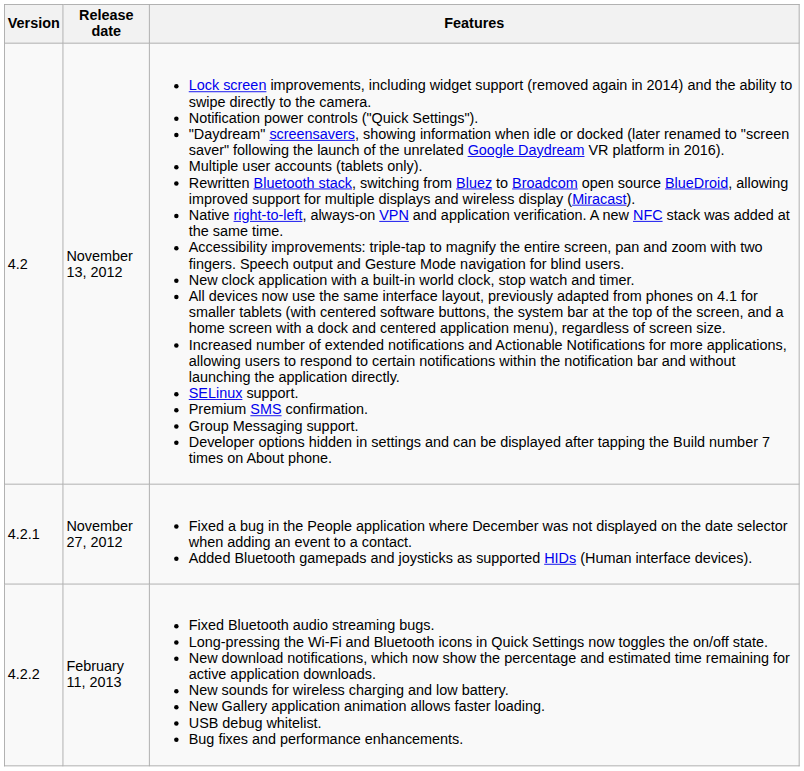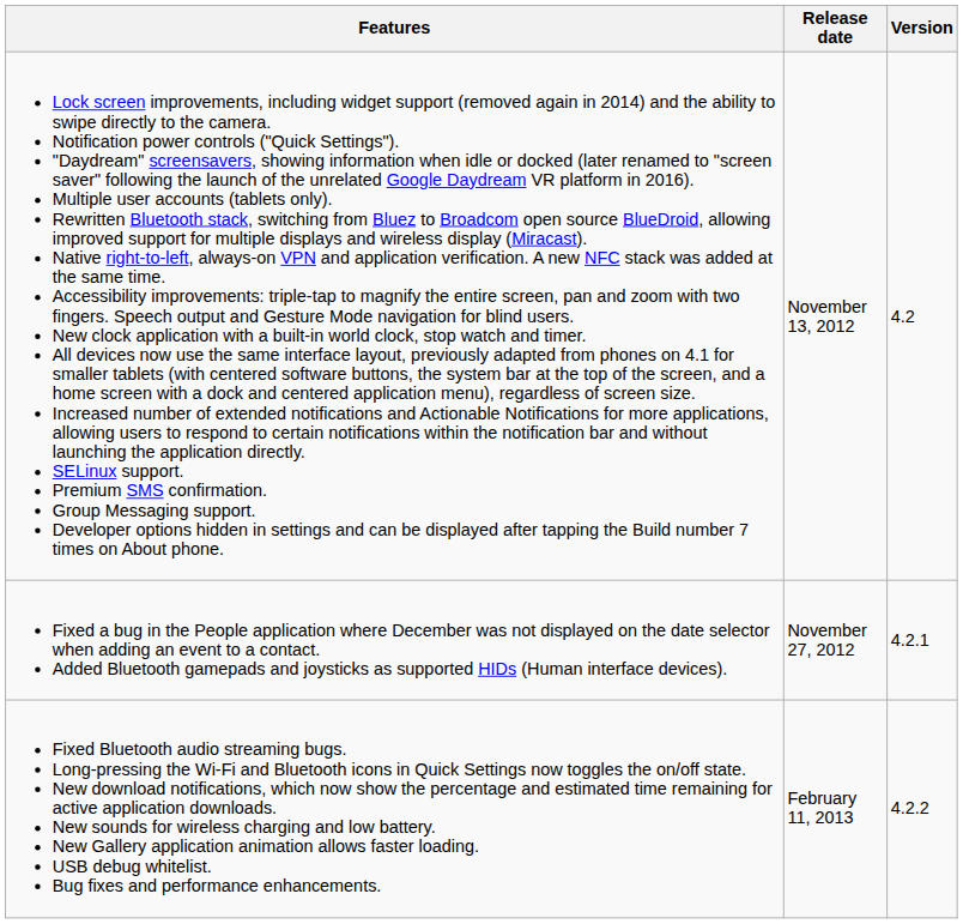columns swapped: Version <-> Features
